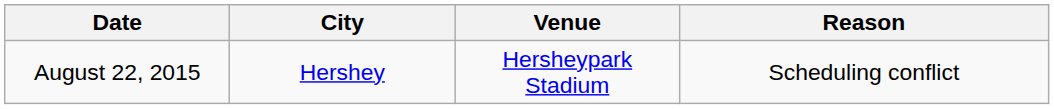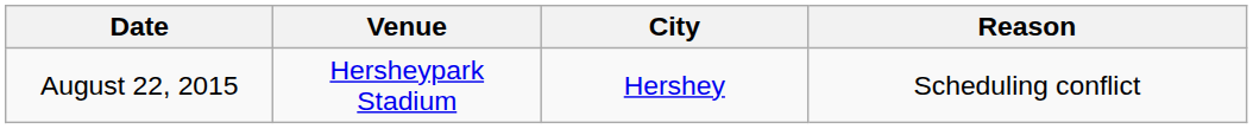columns swapped: City <-> Venue
